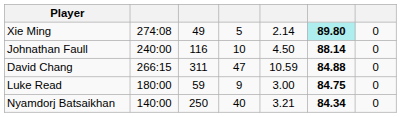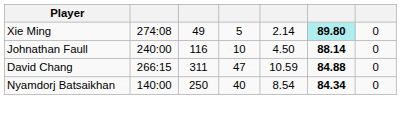- row: Luke Read | 180:00 | 59 | 9 | 3.00 | 84.75 | 0
Nyamdorj Batsaikhan | column 5: 3.21 -> 8.54
